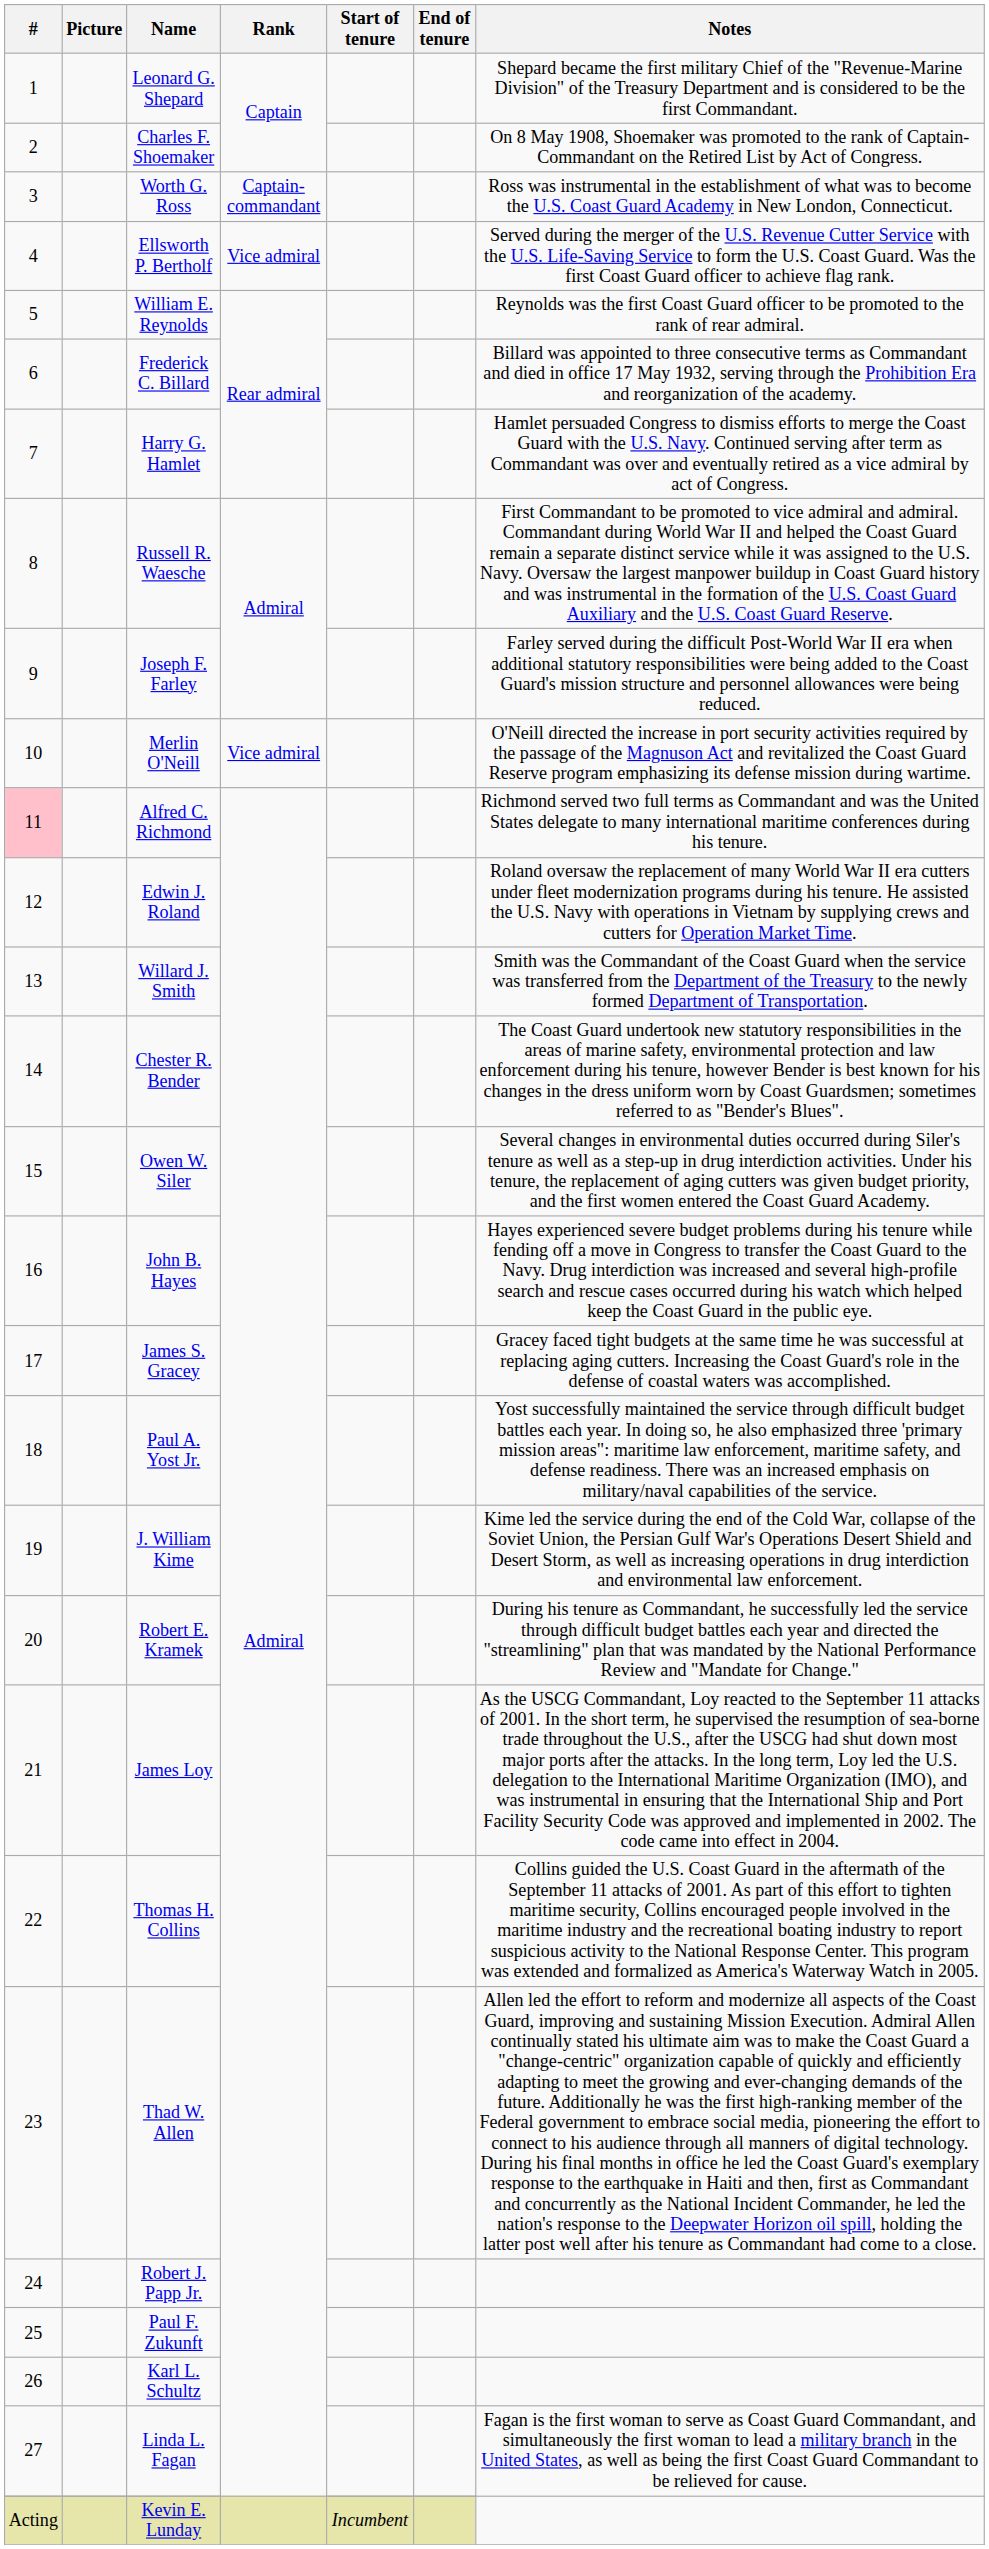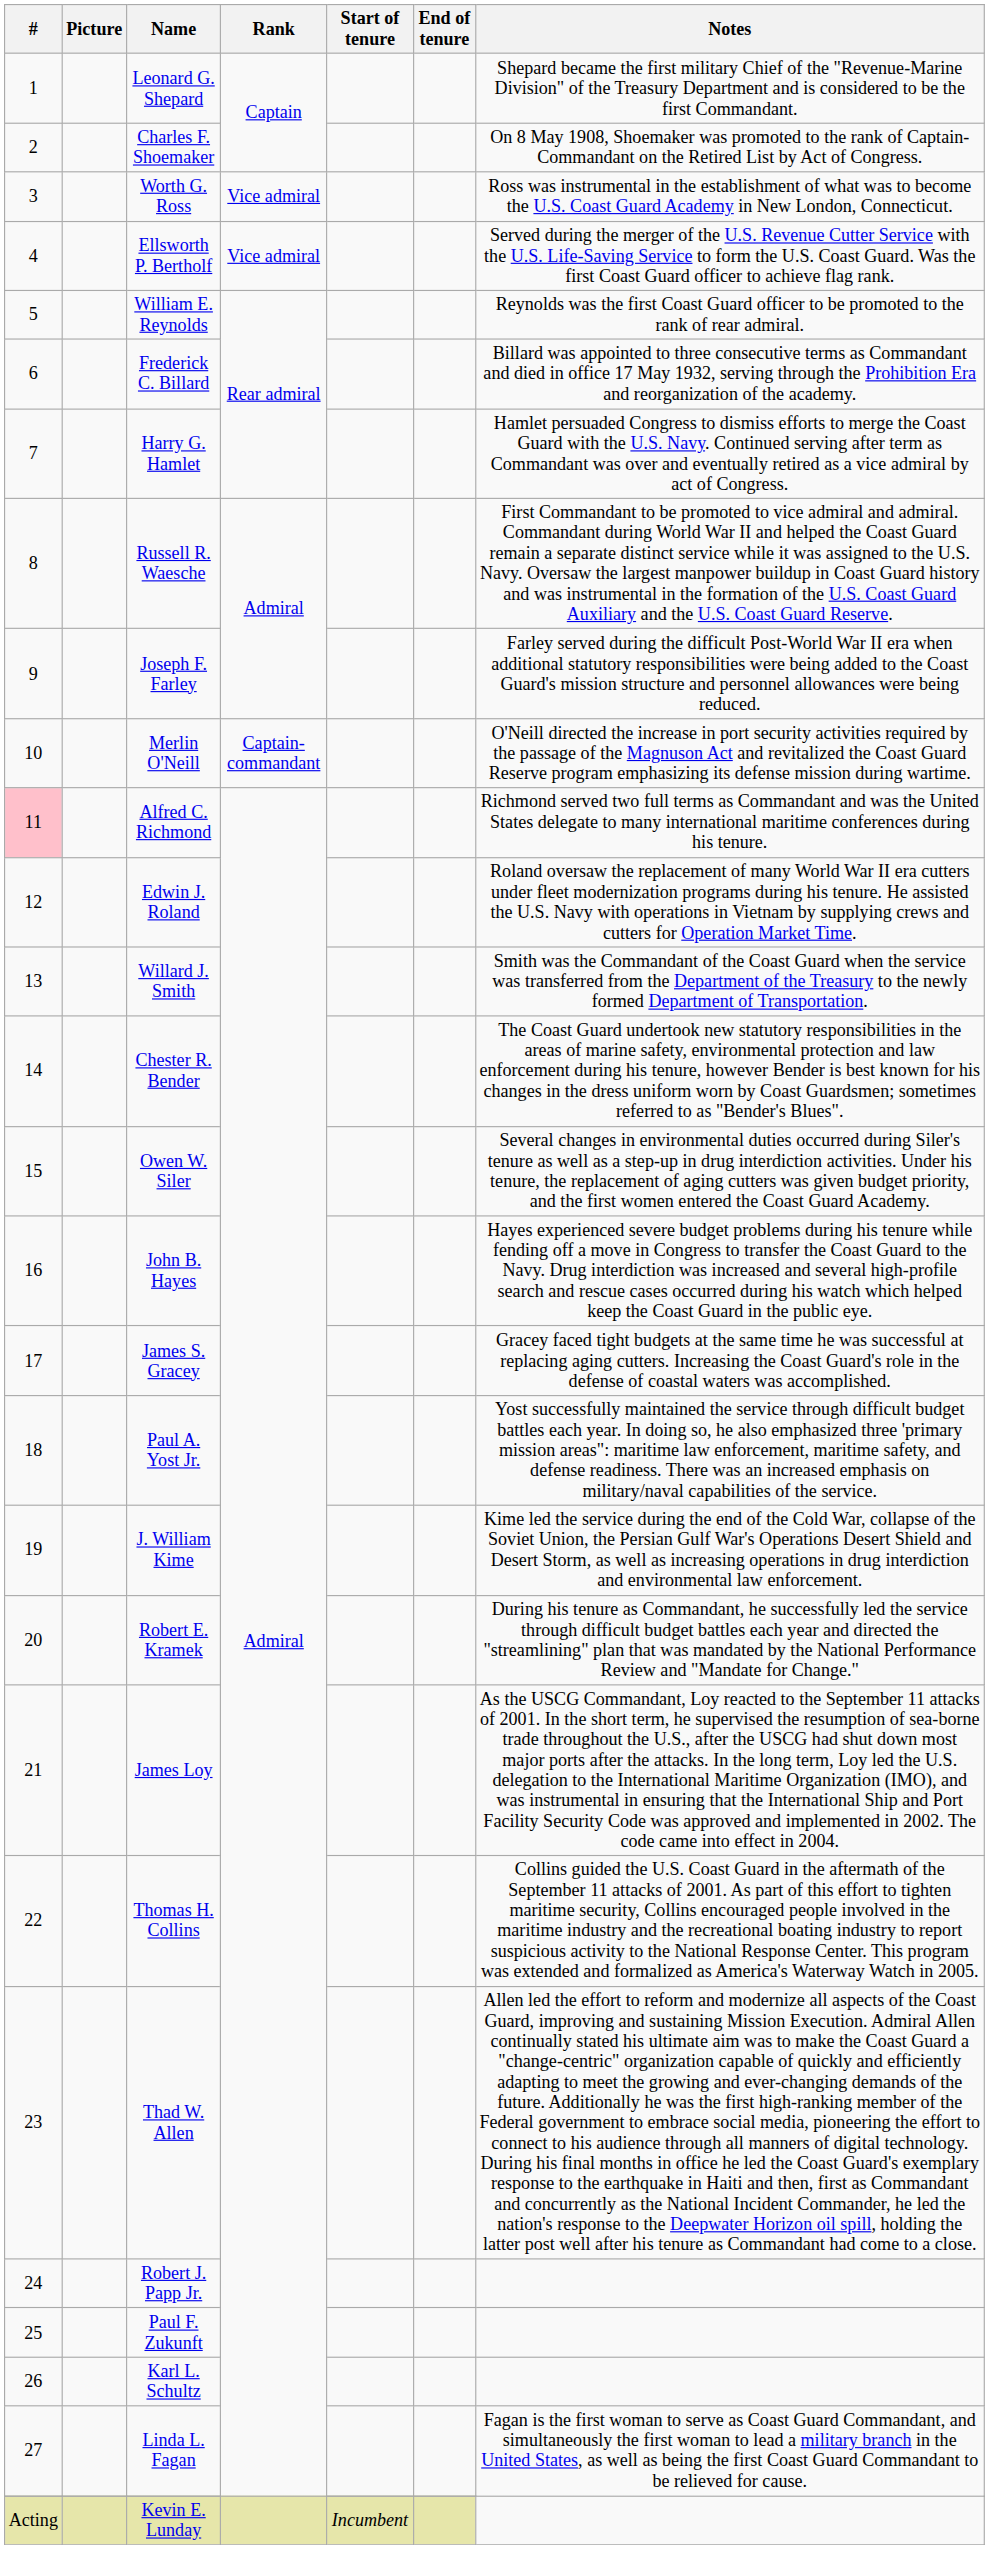Worth G. Ross | Rank: Captain-commandant -> Vice admiral
Merlin O'Neill | Rank: Vice admiral -> Captain-commandant
